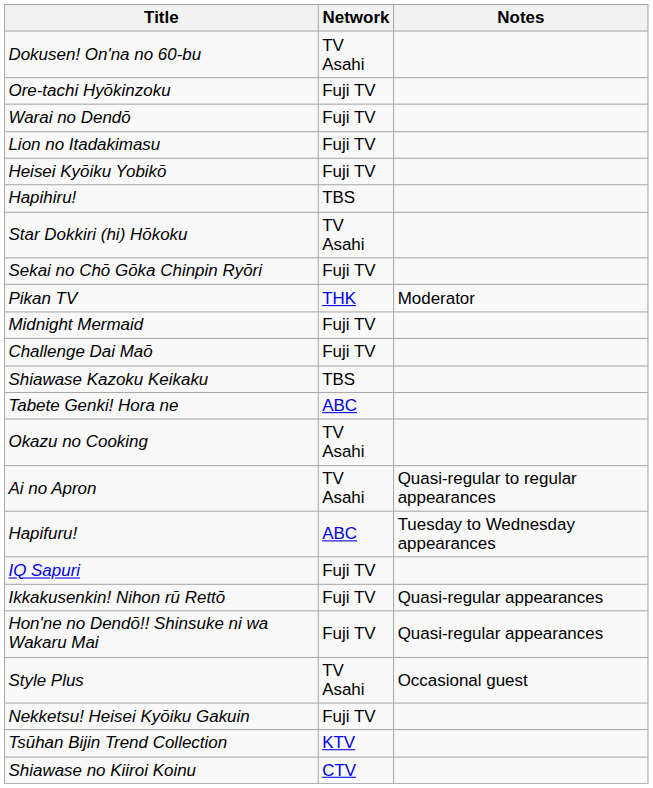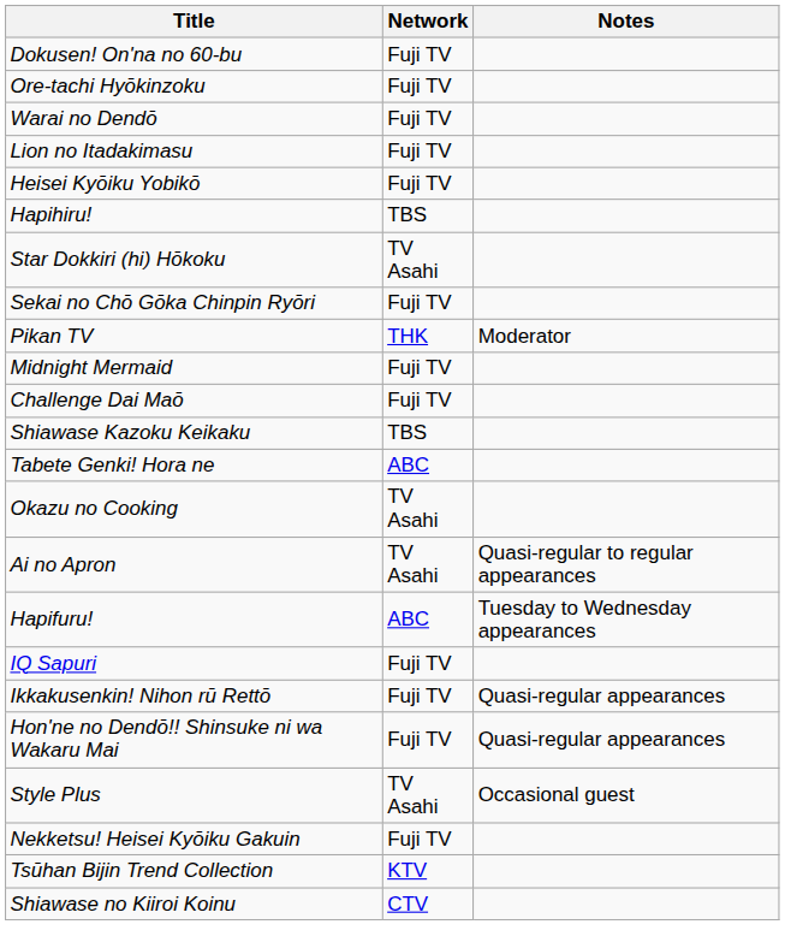Dokusen! On'na no 60-bu | Network: TV Asahi -> Fuji TV
